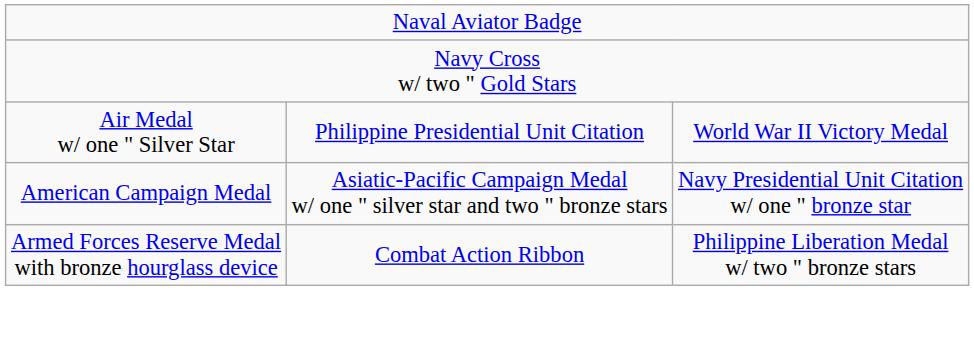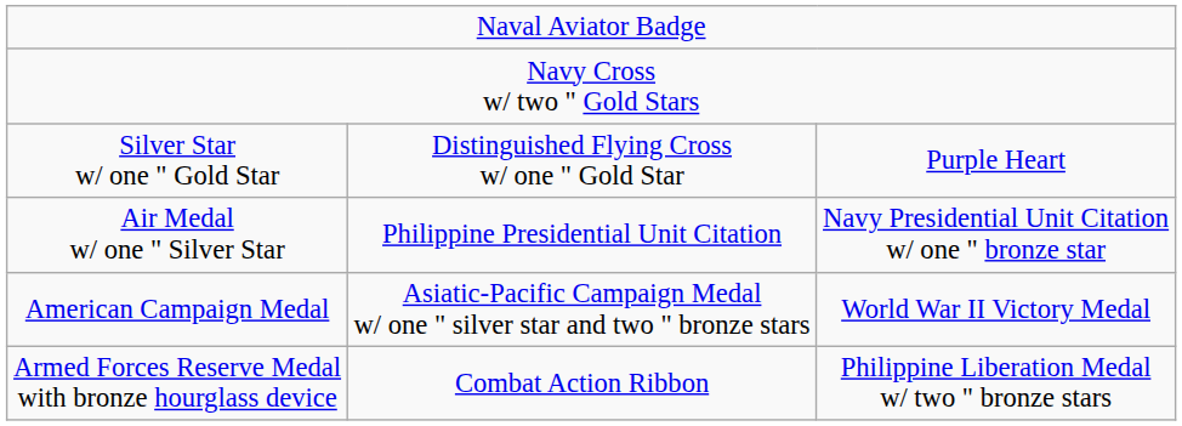+ row: Silver Star w/ one " Gold Star | Distinguished Flying Cross w/ one " Gold Star | Purple Heart
Air Medal w/ one " Silver Star | column 3: World War II Victory Medal -> Navy Presidential Unit Citation w/ one " bronze star
American Campaign Medal | column 3: Navy Presidential Unit Citation w/ one " bronze star -> World War II Victory Medal
